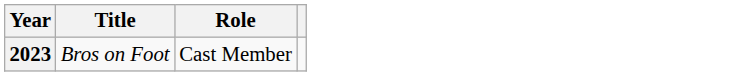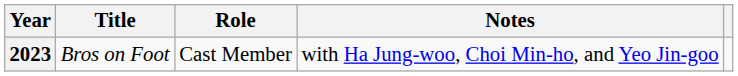+ column: Notes | with Ha Jung-woo, Choi Min-ho, and Yeo Jin-goo
